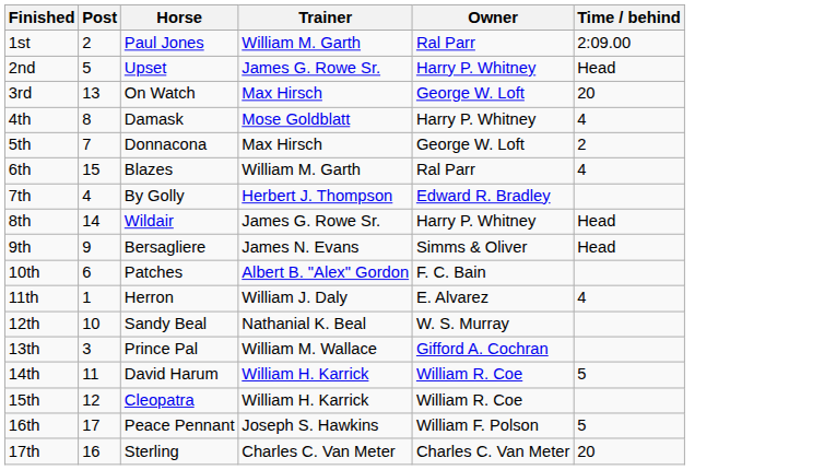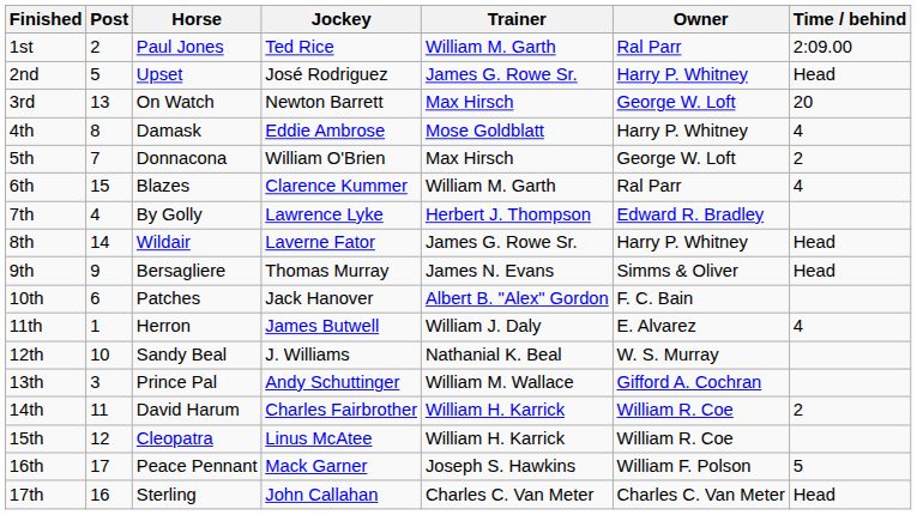+ column: Jockey | Ted Rice | José Rodriguez | Newton Barrett | Eddie Ambrose | William O'Brien | Clarence Kummer | Lawrence Lyke | Laverne Fator | Thomas Murray | Jack Hanover | James Butwell | J. Williams | Andy Schuttinger | Charles Fairbrother | Linus McAtee | Mack Garner | John Callahan
14th | Time / behind: 5 -> 2
17th | Time / behind: 20 -> Head
